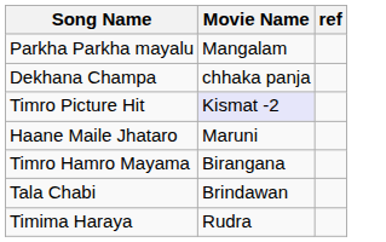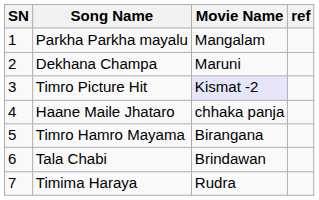+ column: SN | 1 | 2 | 3 | 4 | 5 | 6 | 7
Dekhana Champa | Movie Name: chhaka panja -> Maruni
Haane Maile Jhataro | Movie Name: Maruni -> chhaka panja
